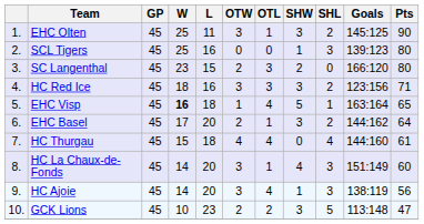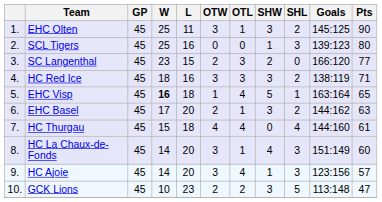SC Langenthal | Pts: 80 -> 77
HC Red Ice | Goals: 123:156 -> 138:119
EHC Basel | Pts: 64 -> 63
HC Ajoie | Goals: 138:119 -> 123:156
HC Ajoie | Pts: 56 -> 57
